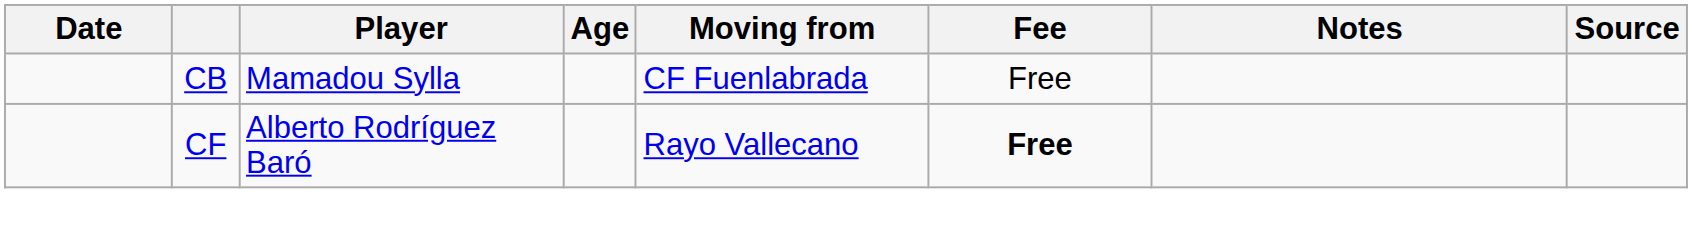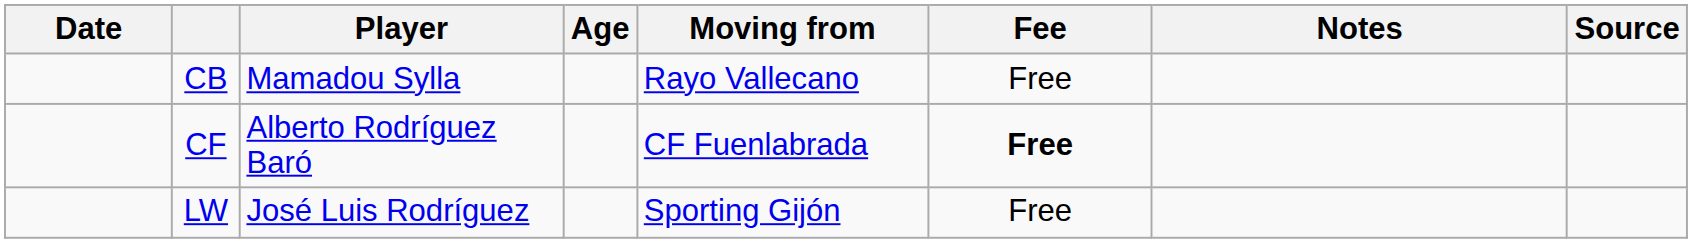CB | Moving from: CF Fuenlabrada -> Rayo Vallecano
CF | Moving from: Rayo Vallecano -> CF Fuenlabrada
+ row: LW | José Luis Rodríguez | Sporting Gijón | Free
